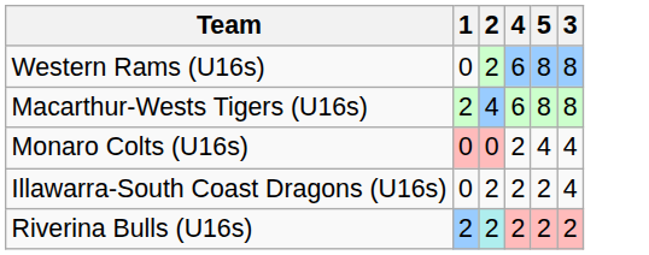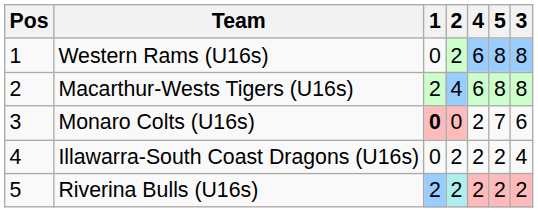+ column: Pos | 1 | 2 | 3 | 4 | 5
Monaro Colts (U16s) | 1: normal -> bold
Monaro Colts (U16s) | 5: 4 -> 7
Monaro Colts (U16s) | 3: 4 -> 6
